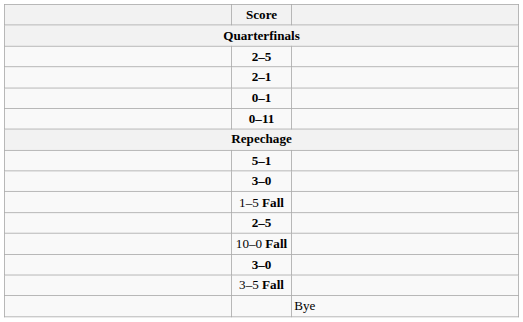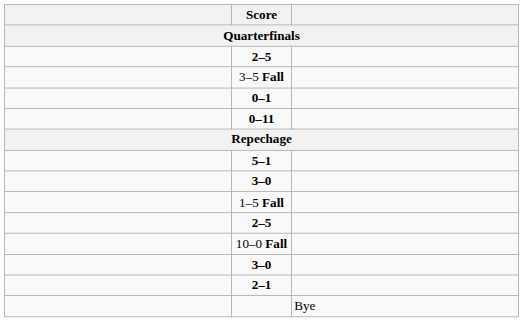rows swapped: 3–5 Fall <-> 2–1
